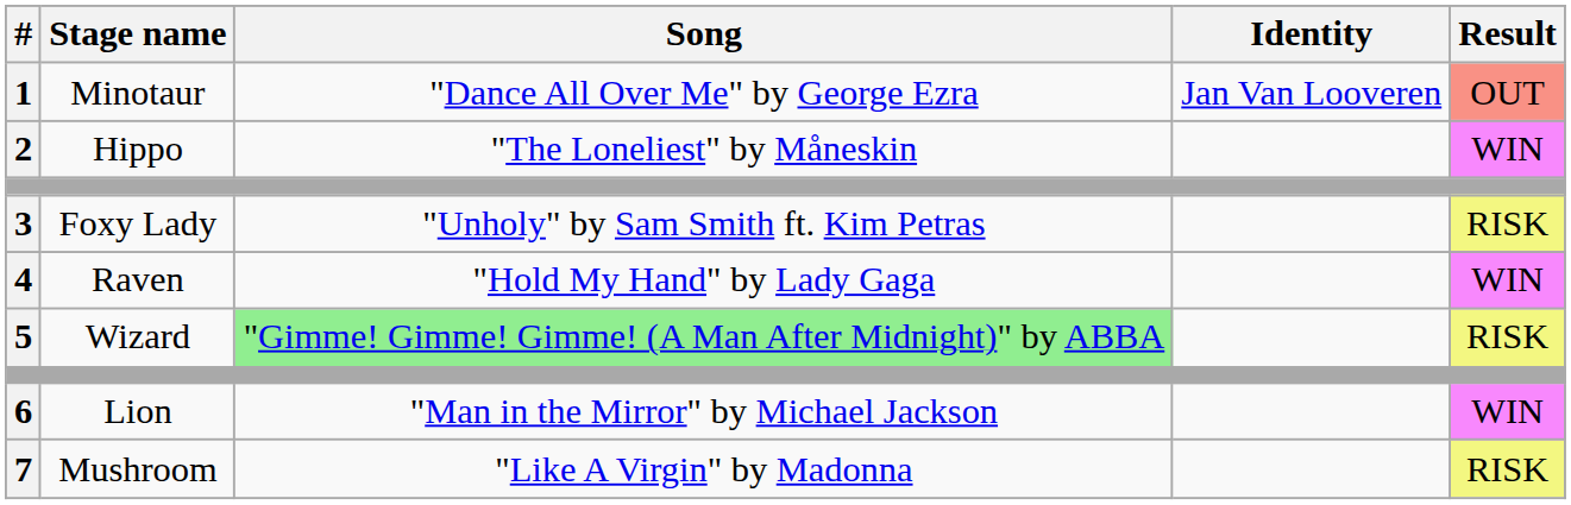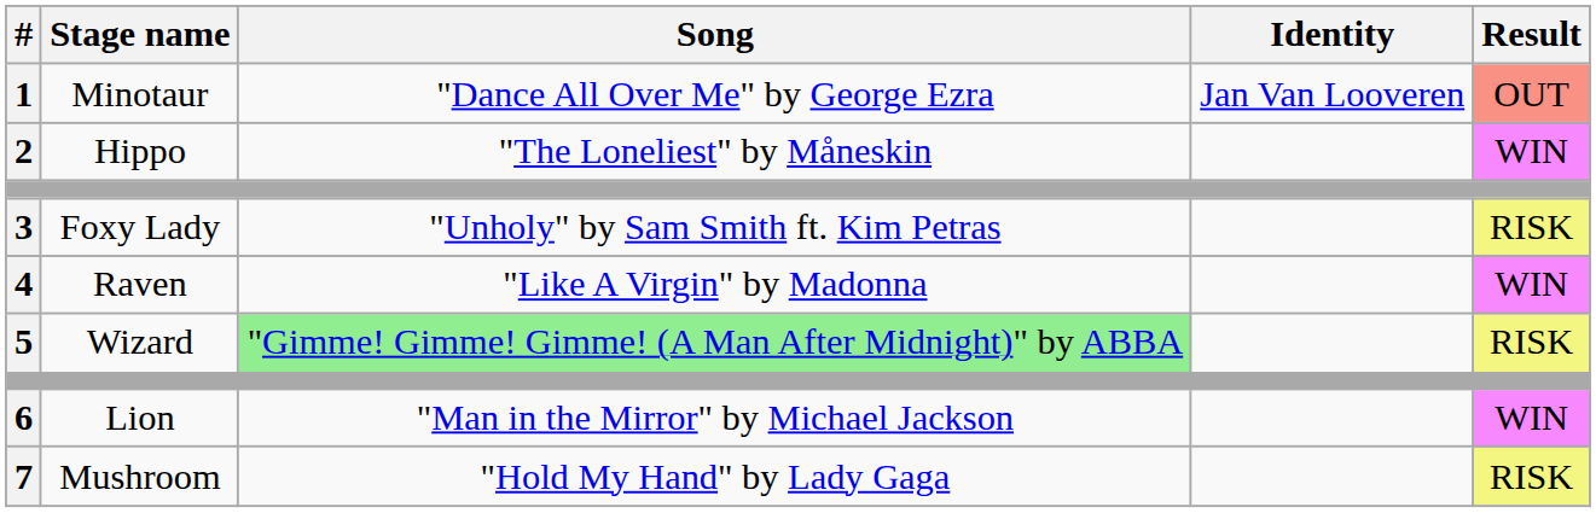4 | Song: "Hold My Hand" by Lady Gaga -> "Like A Virgin" by Madonna
7 | Song: "Like A Virgin" by Madonna -> "Hold My Hand" by Lady Gaga
